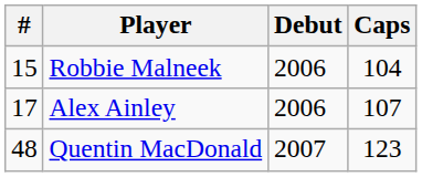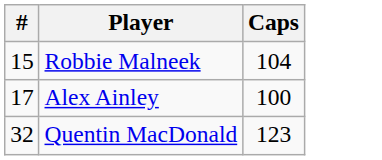- column: Debut | 2006 | 2006 | 2007
Alex Ainley | Caps: 107 -> 100
Quentin MacDonald | #: 48 -> 32
